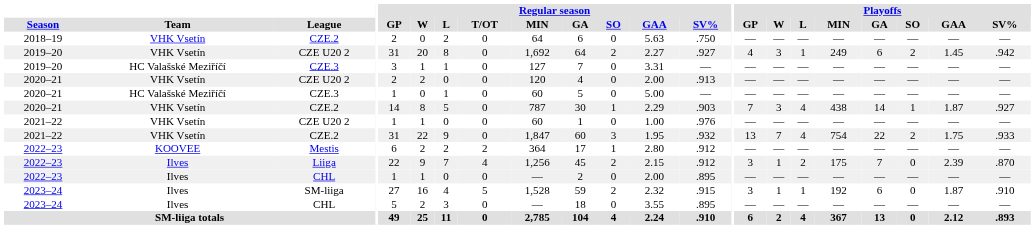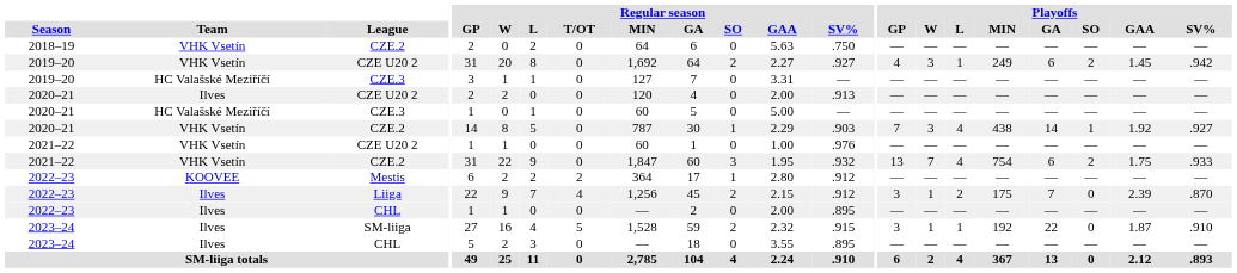2020–21 / CZE U20 2 | Team: VHK Vsetín -> Ilves
2020–21 / CZE.2 | Playoffs / GAA: 1.87 -> 1.92
2021–22 / CZE.2 | Playoffs / GA: 22 -> 6
SM-liiga | Playoffs / GA: 6 -> 22
